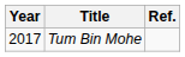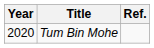Tum Bin Mohe | Year: 2017 -> 2020
